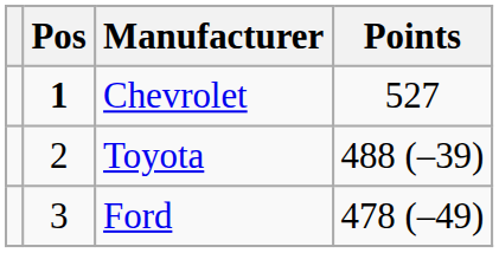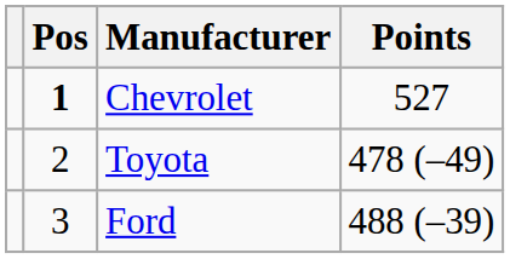Toyota | Points: 488 (–39) -> 478 (–49)
Ford | Points: 478 (–49) -> 488 (–39)
